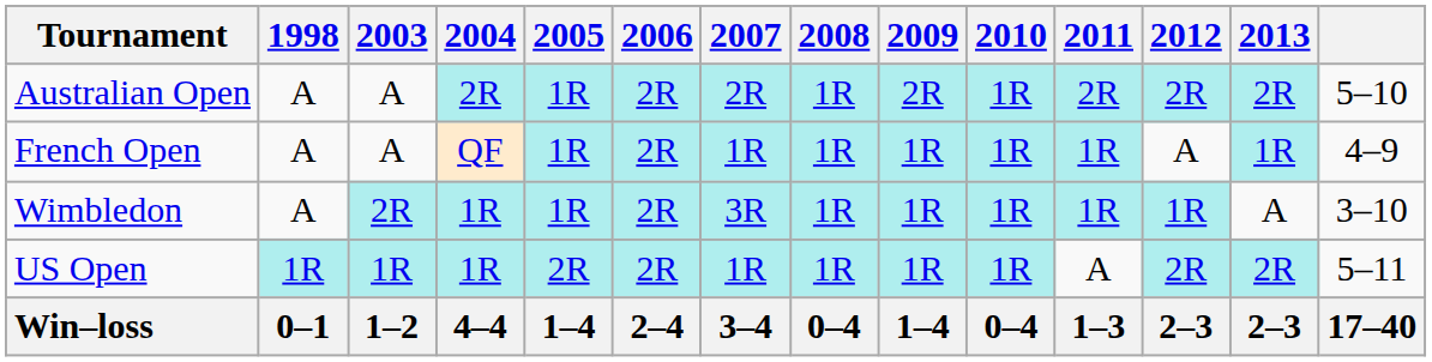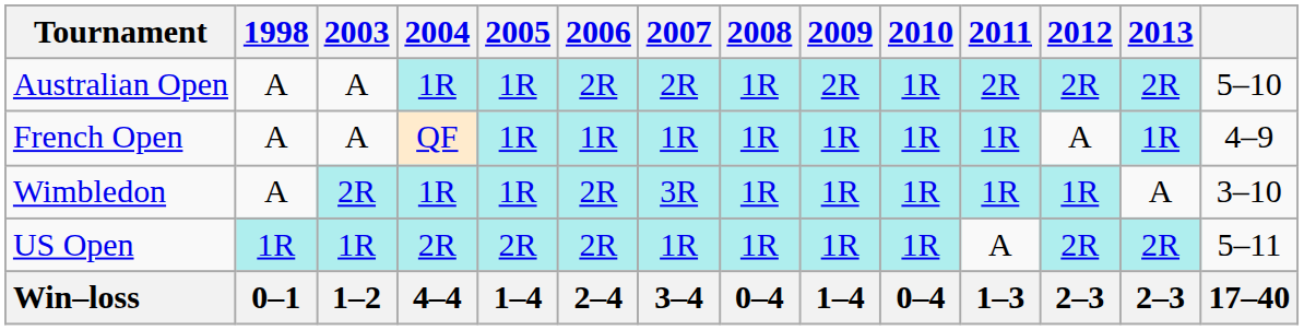Australian Open | 2004: 2R -> 1R
French Open | 2006: 2R -> 1R
US Open | 2004: 1R -> 2R
